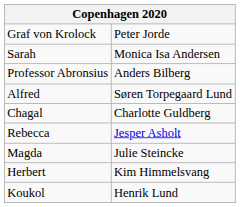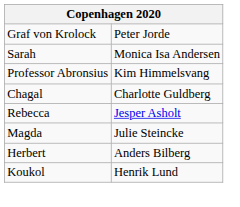Professor Abronsius | column 2: Anders Bilberg -> Kim Himmelsvang
- row: Alfred | Søren Torpegaard Lund
Herbert | column 2: Kim Himmelsvang -> Anders Bilberg
